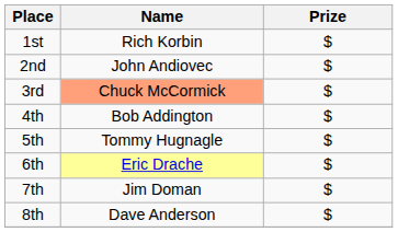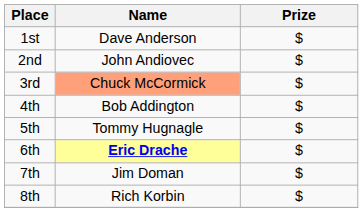1st | Name: Rich Korbin -> Dave Anderson
6th | Name: normal -> bold
8th | Name: Dave Anderson -> Rich Korbin
